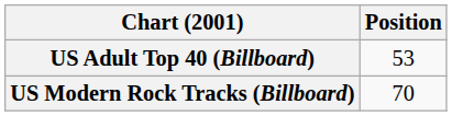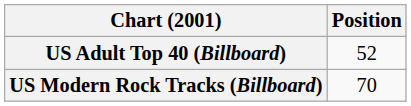US Adult Top 40 (Billboard) | Position: 53 -> 52
